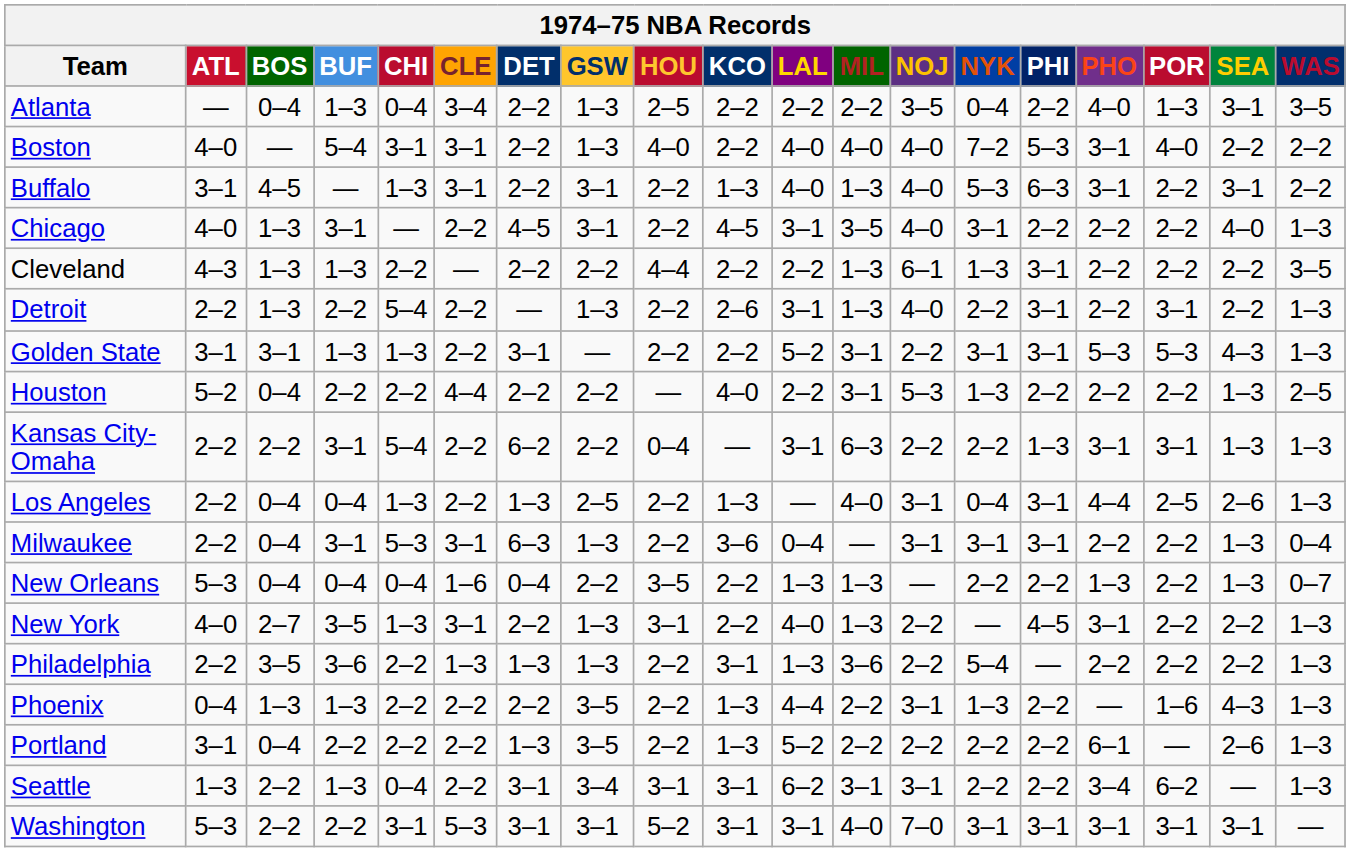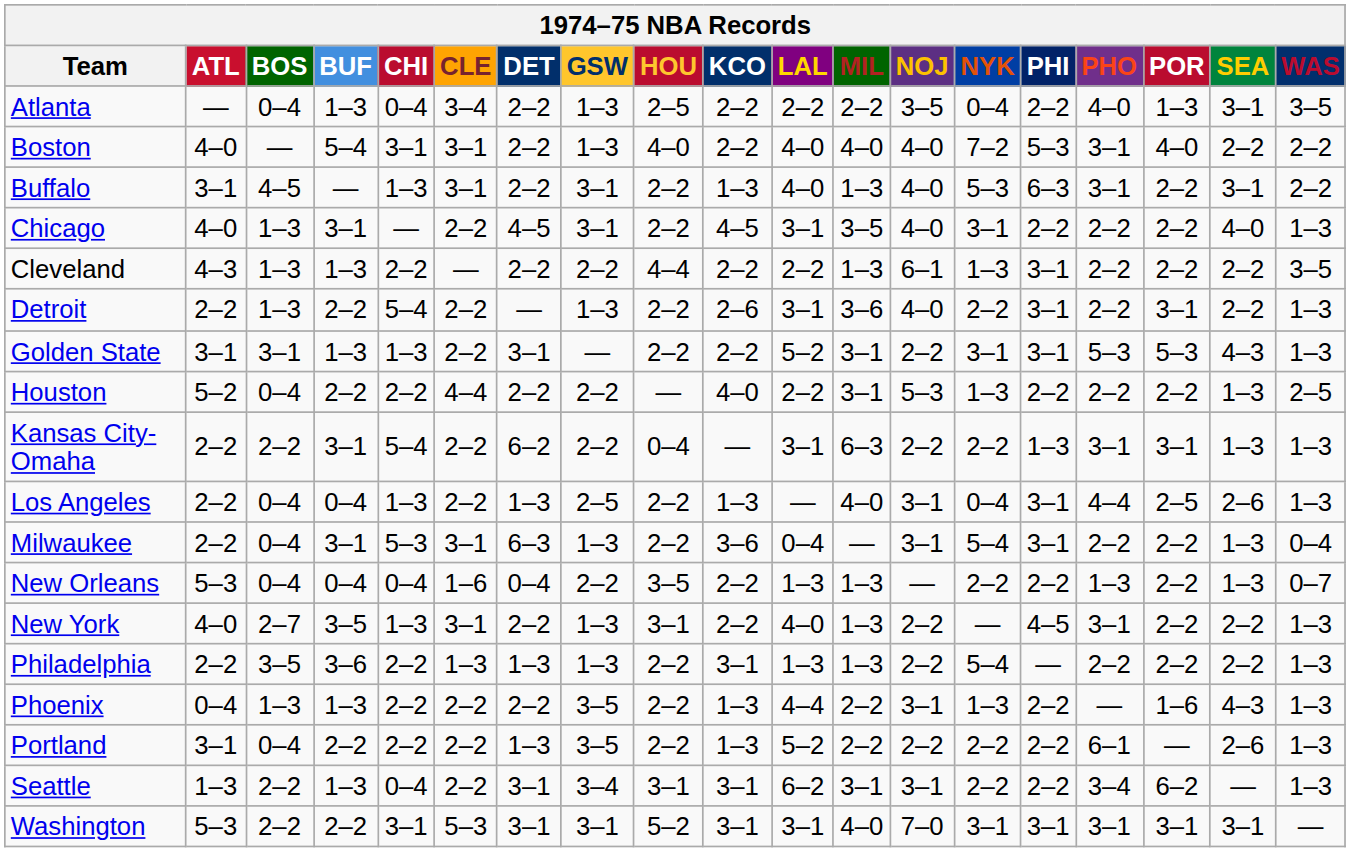Detroit | MIL: 1–3 -> 3–6
Milwaukee | NYK: 3–1 -> 5–4
Philadelphia | MIL: 3–6 -> 1–3
